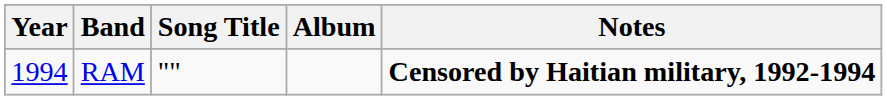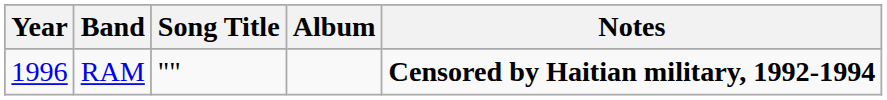RAM | Year: 1994 -> 1996
